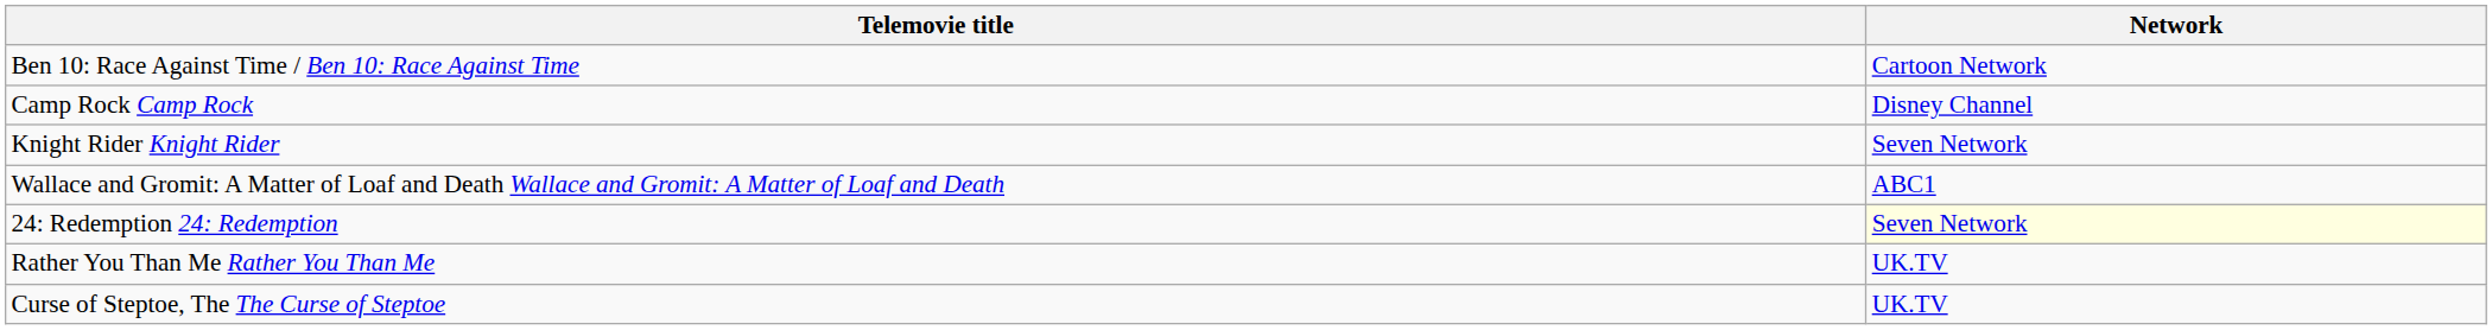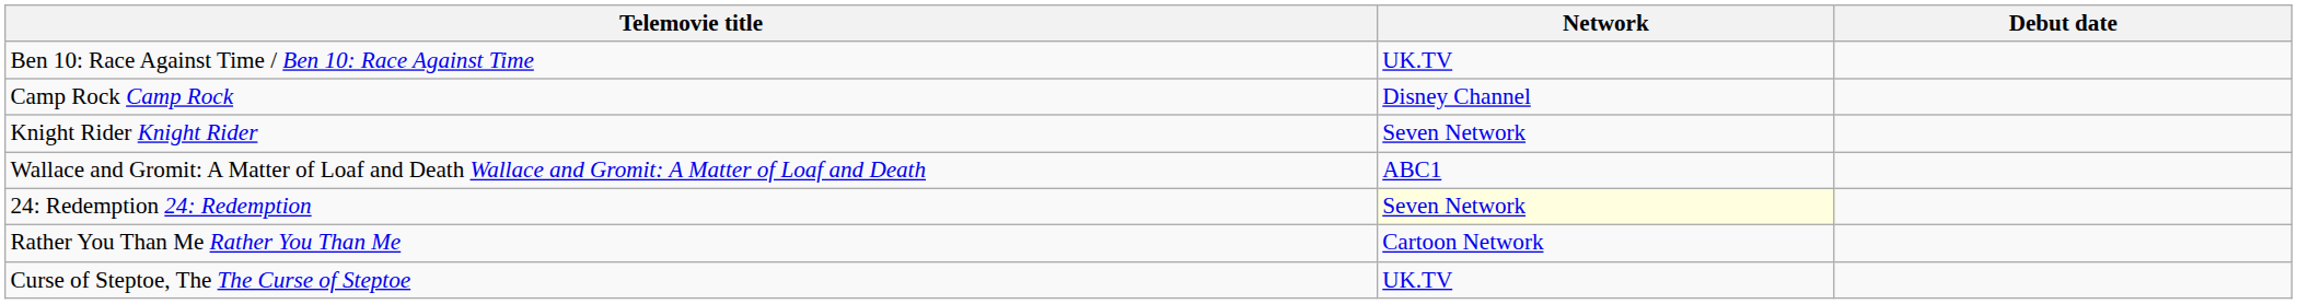+ column: Debut date
Ben 10: Race Against Time / Ben 10: Race Against Time | Network: Cartoon Network -> UK.TV
Rather You Than Me Rather You Than Me | Network: UK.TV -> Cartoon Network
